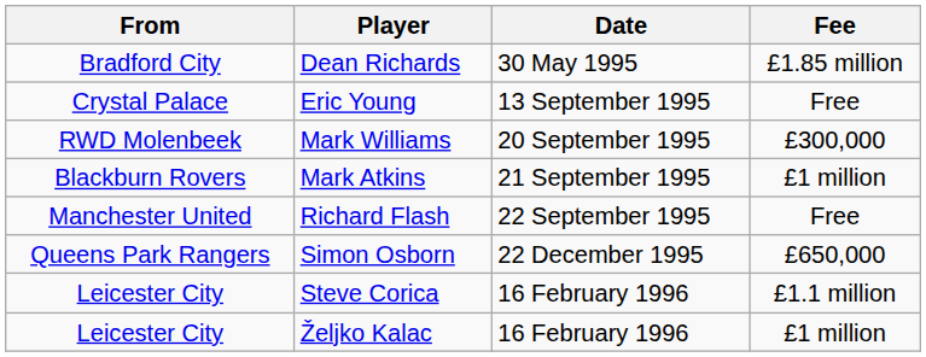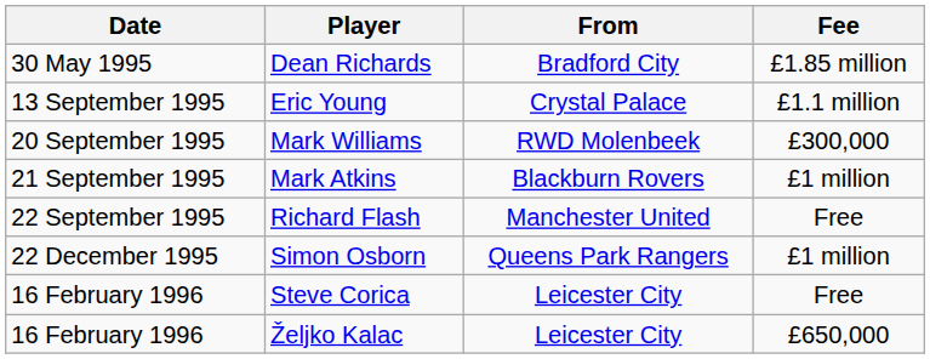columns swapped: Date <-> From
Eric Young | Fee: Free -> £1.1 million
Simon Osborn | Fee: £650,000 -> £1 million
Steve Corica | Fee: £1.1 million -> Free
Željko Kalac | Fee: £1 million -> £650,000
